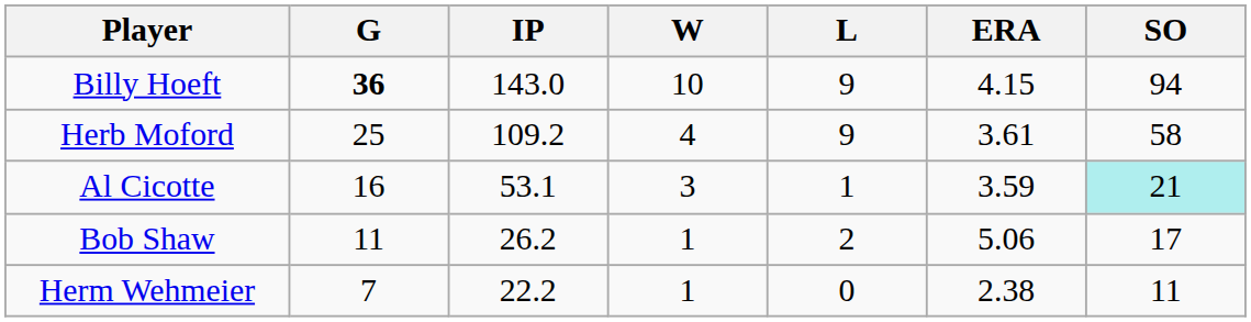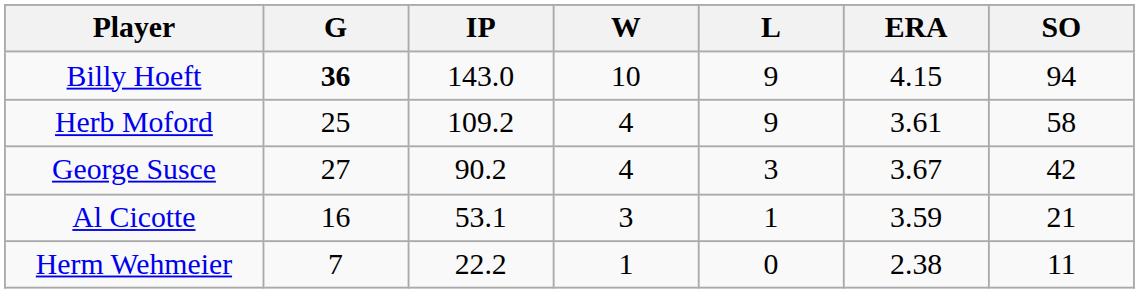+ row: George Susce | 27 | 90.2 | 4 | 3 | 3.67 | 42
Al Cicotte | SO: paleturquoise background -> no background
- row: Bob Shaw | 11 | 26.2 | 1 | 2 | 5.06 | 17
